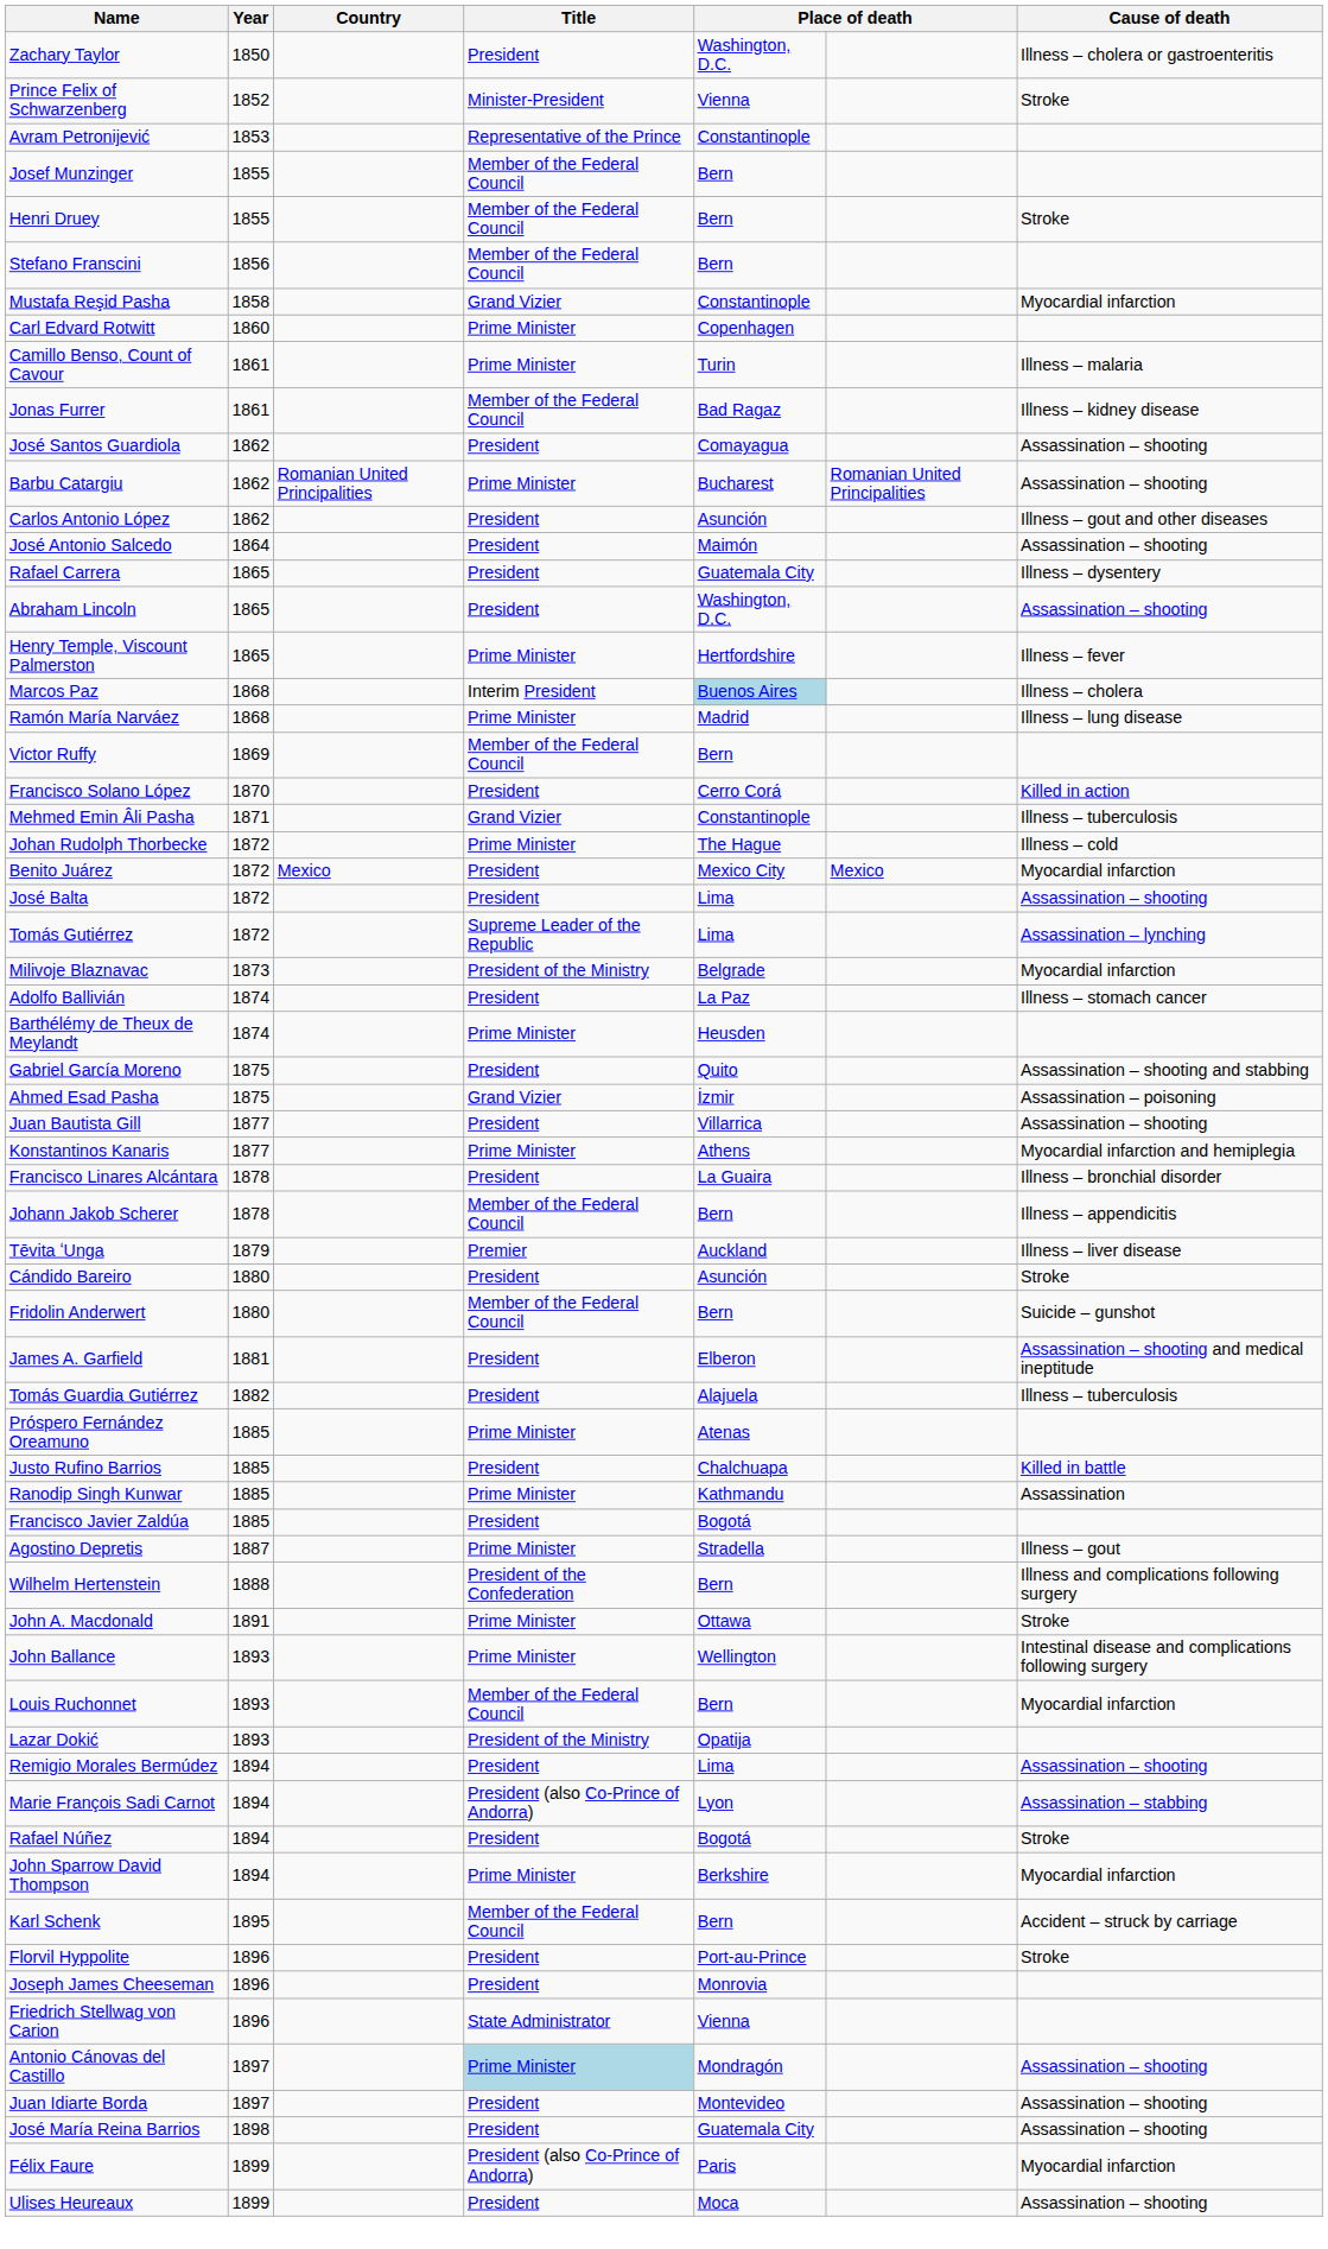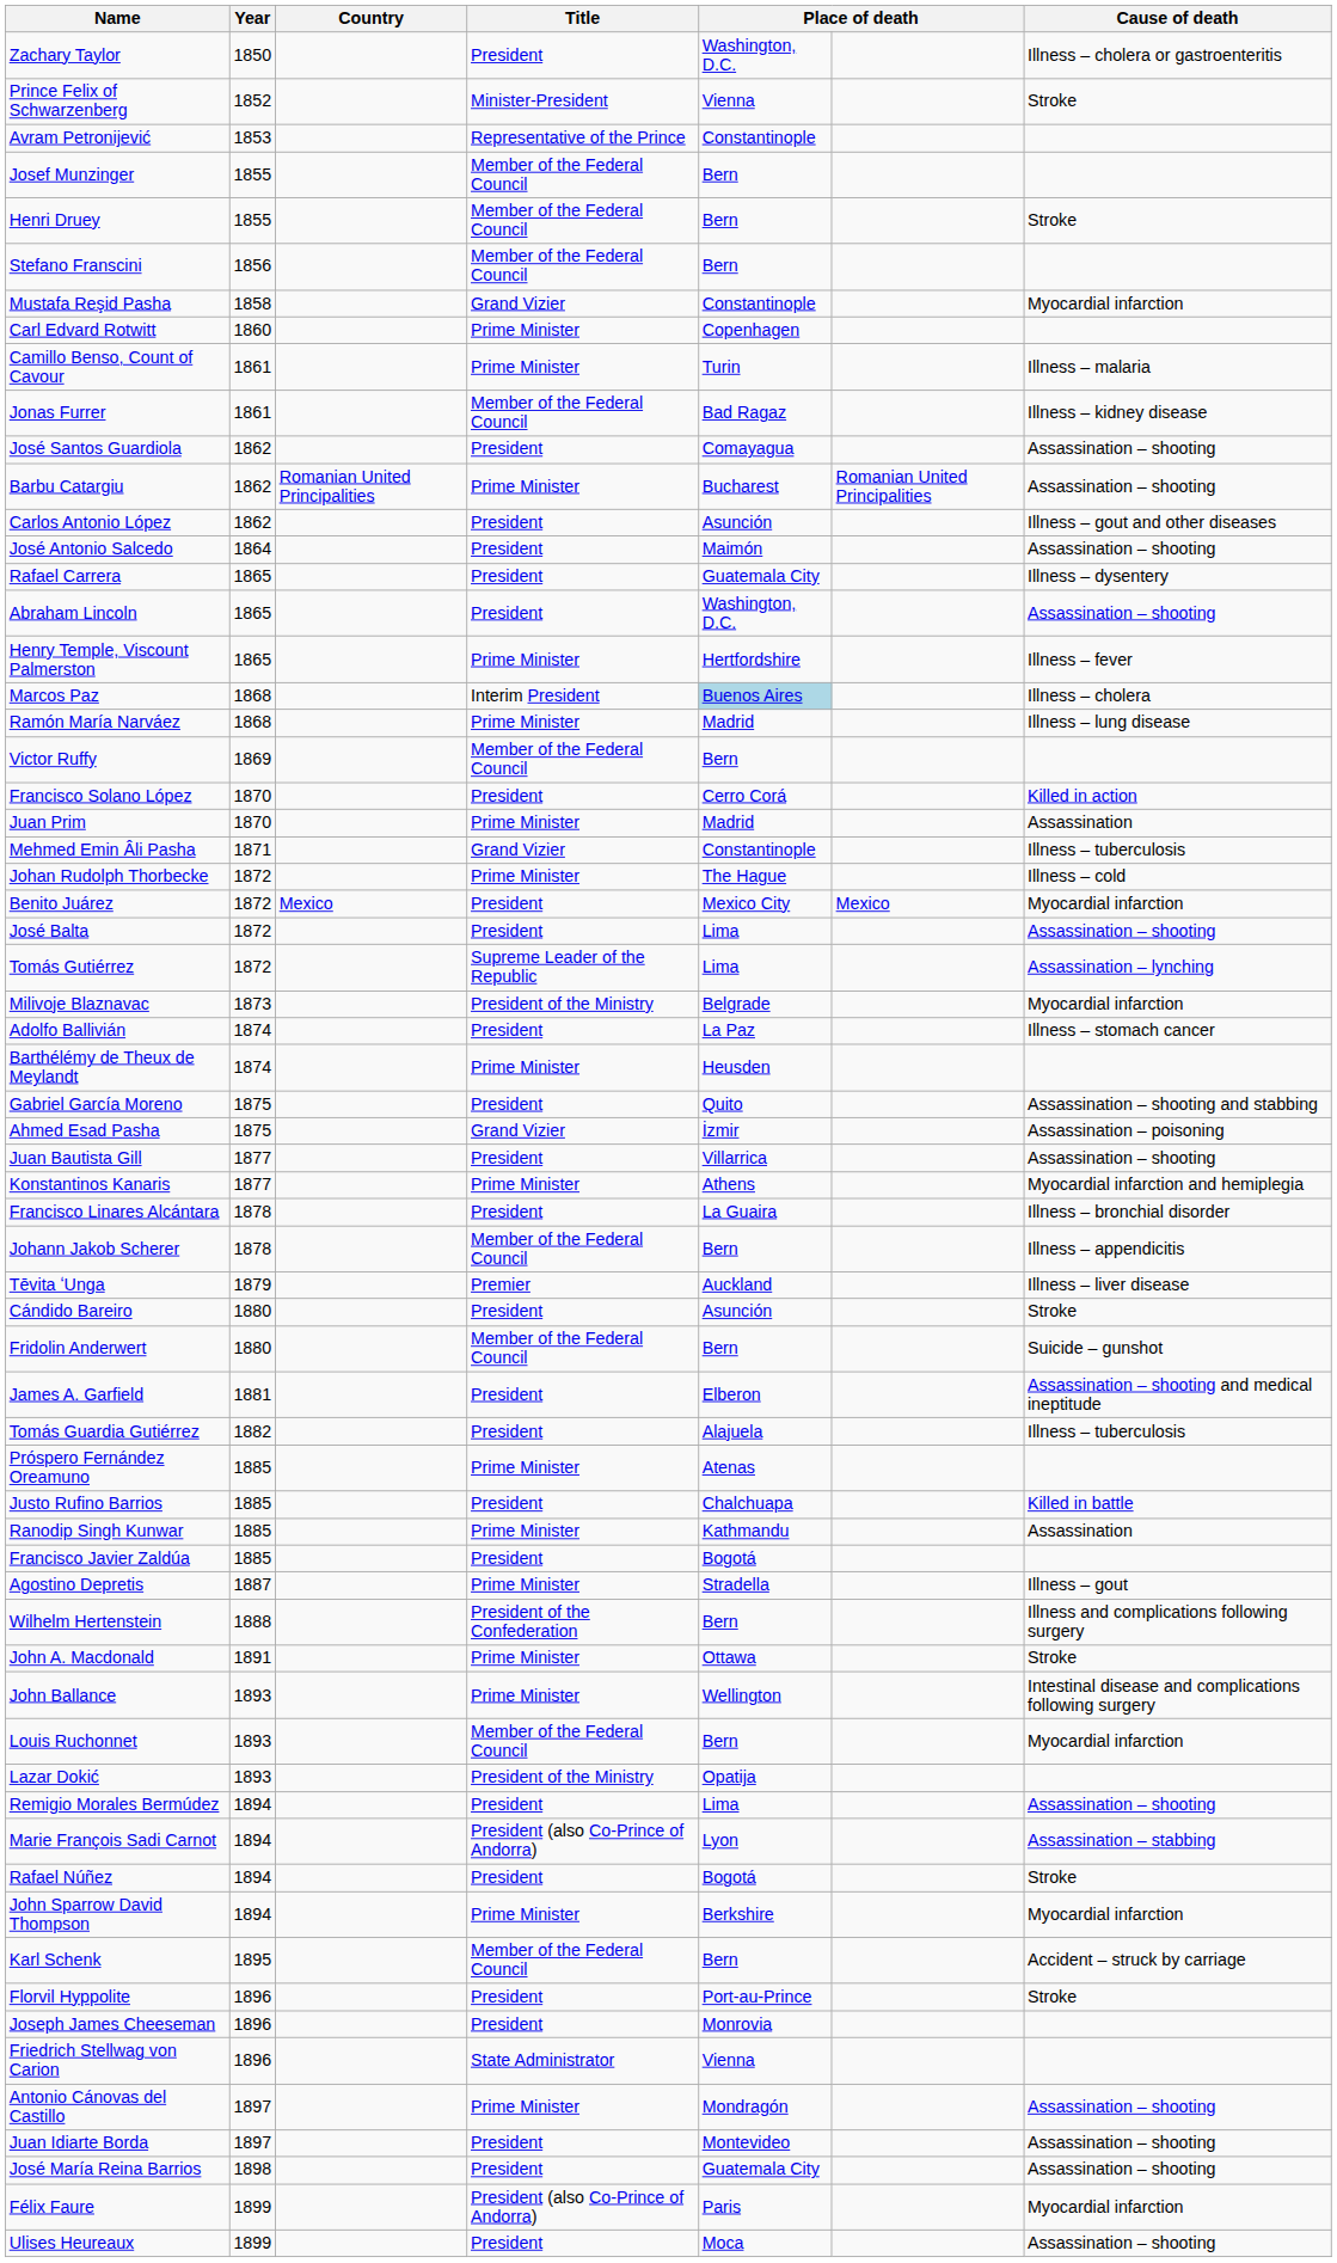+ row: Juan Prim | 1870 | Prime Minister | Madrid | Assassination
Antonio Cánovas del Castillo | Title: lightblue background -> no background
